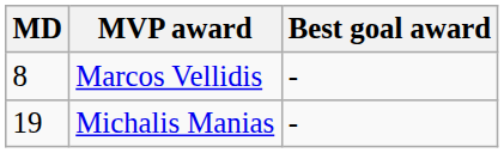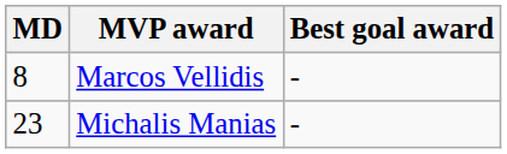Michalis Manias | MD: 19 -> 23
